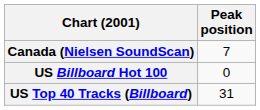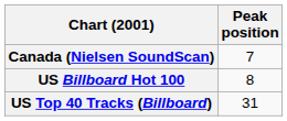US Billboard Hot 100 | Peak position: 0 -> 8
